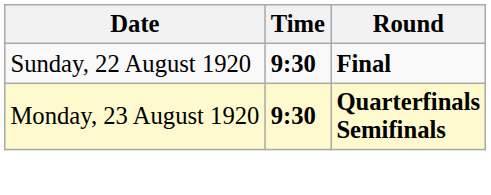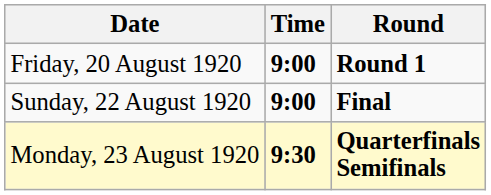+ row: Friday, 20 August 1920 | 9:00 | Round 1
Sunday, 22 August 1920 | Time: 9:30 -> 9:00
